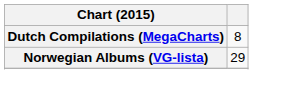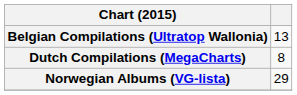+ row: Belgian Compilations (Ultratop Wallonia) | 13
